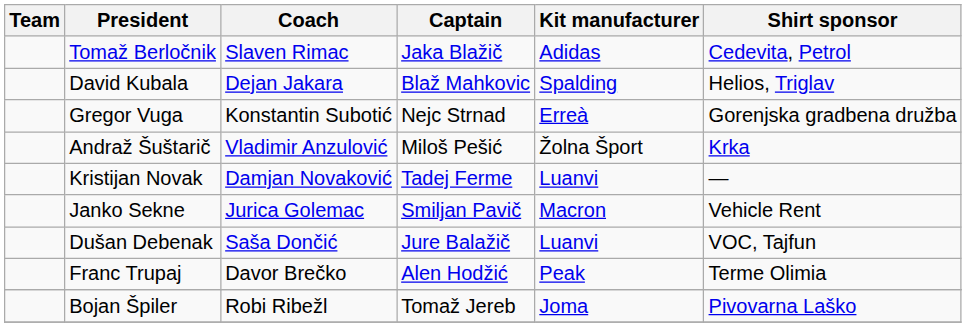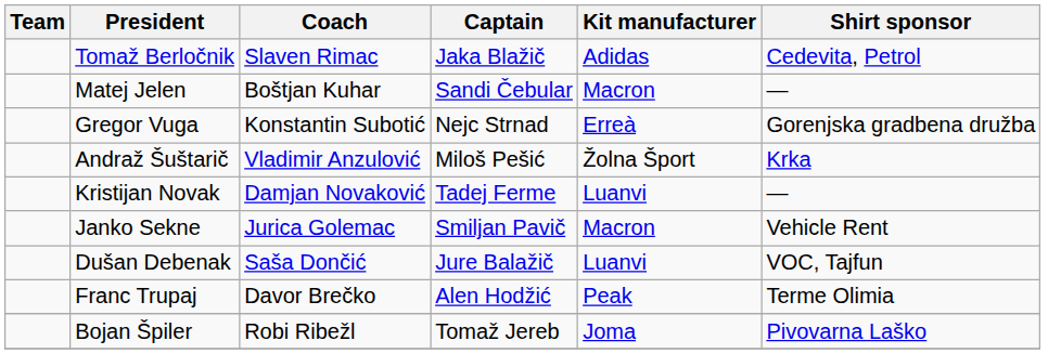- row: David Kubala | Dejan Jakara | Blaž Mahkovic | Spalding | Helios, Triglav
+ row: Matej Jelen | Boštjan Kuhar | Sandi Čebular | Macron | —
